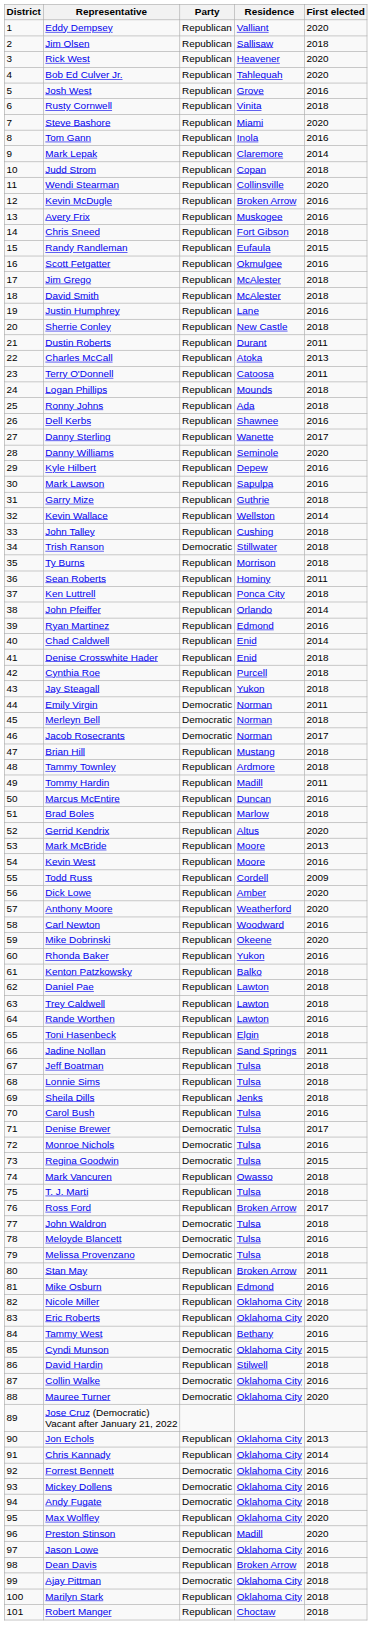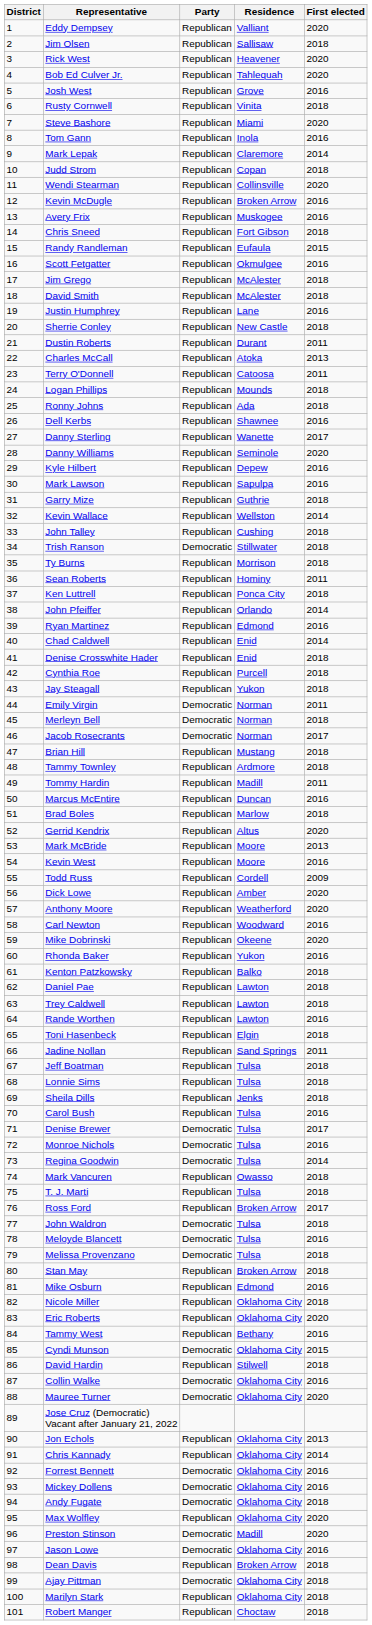Regina Goodwin | First elected: 2015 -> 2014
Stan May | First elected: 2011 -> 2018
Preston Stinson | Party: Republican -> Democratic
